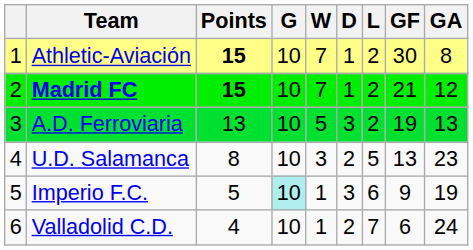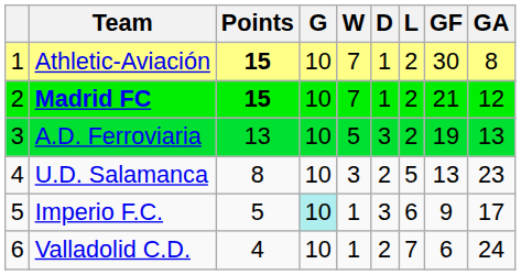Imperio F.C. | GA: 19 -> 17
